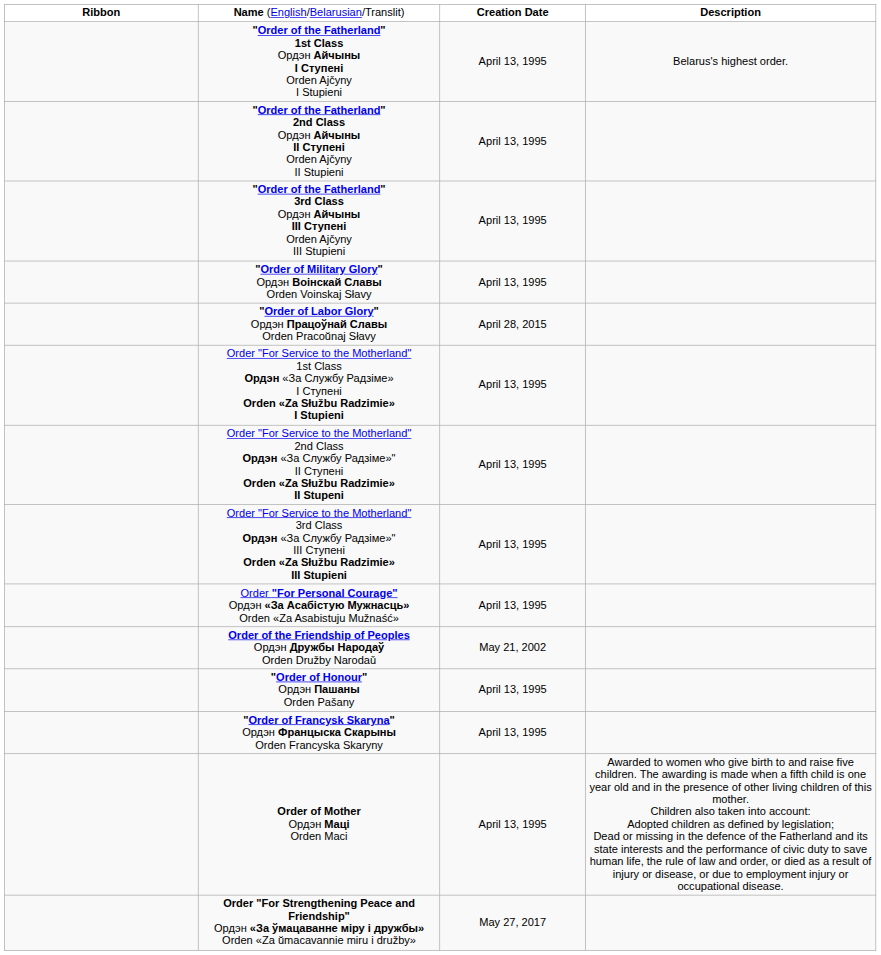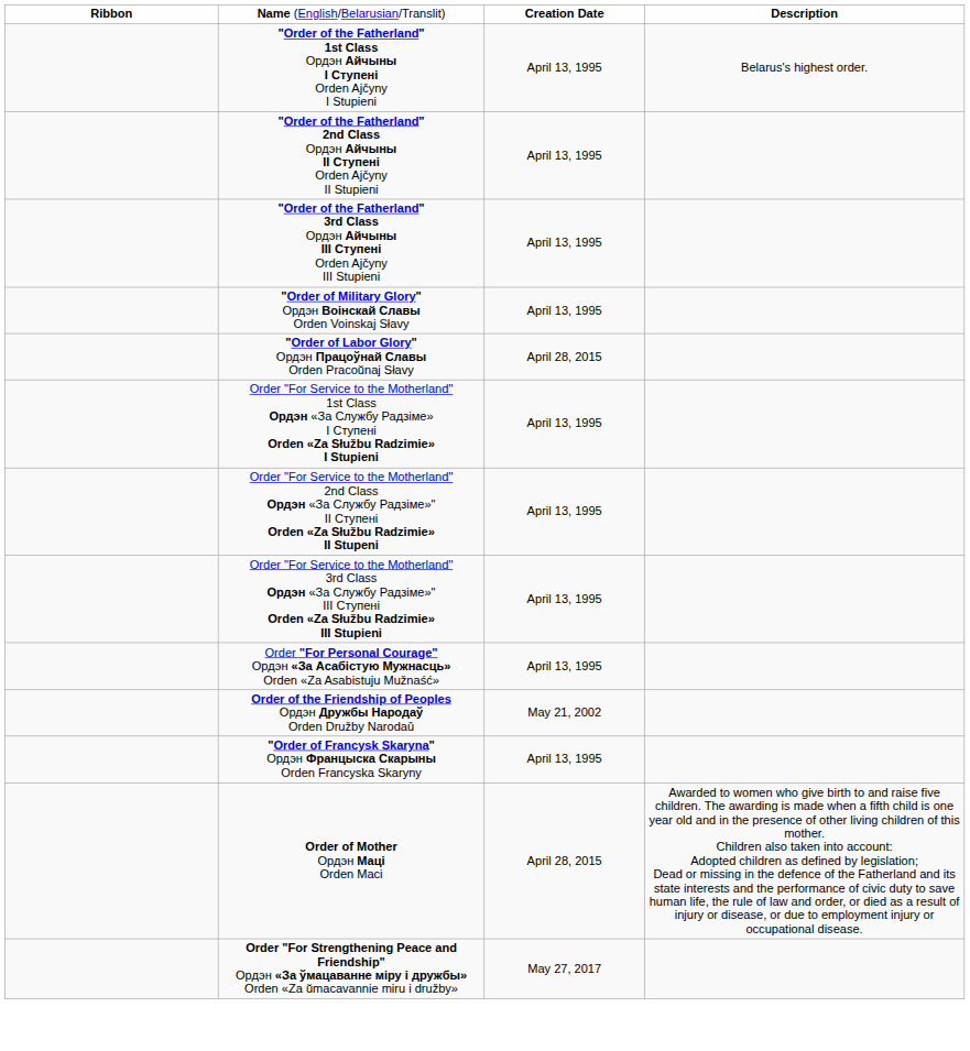- row: "Order of Honour" Ордэн Пашаны Orden Pašany | April 13, 1995
Order of Mother Ордэн Мацi Orden Maci | column 3: April 13, 1995 -> April 28, 2015
